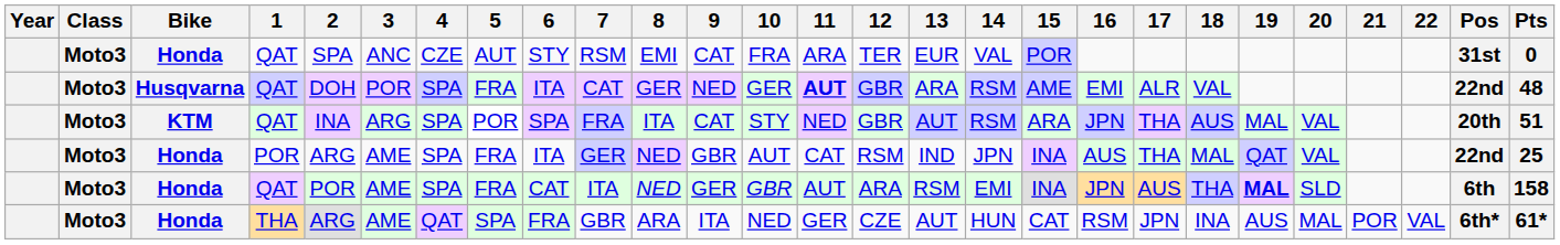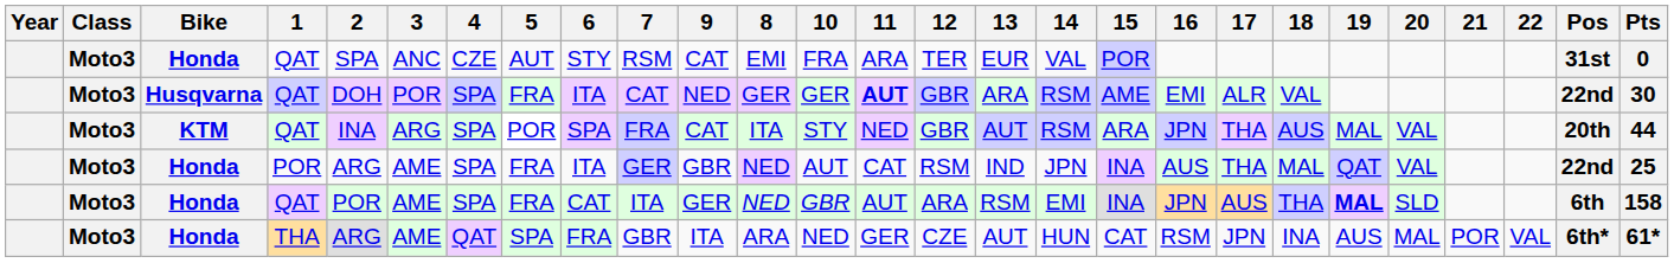columns swapped: 8 <-> 9
Husqvarna | Pts: 48 -> 30
KTM | Pts: 51 -> 44
